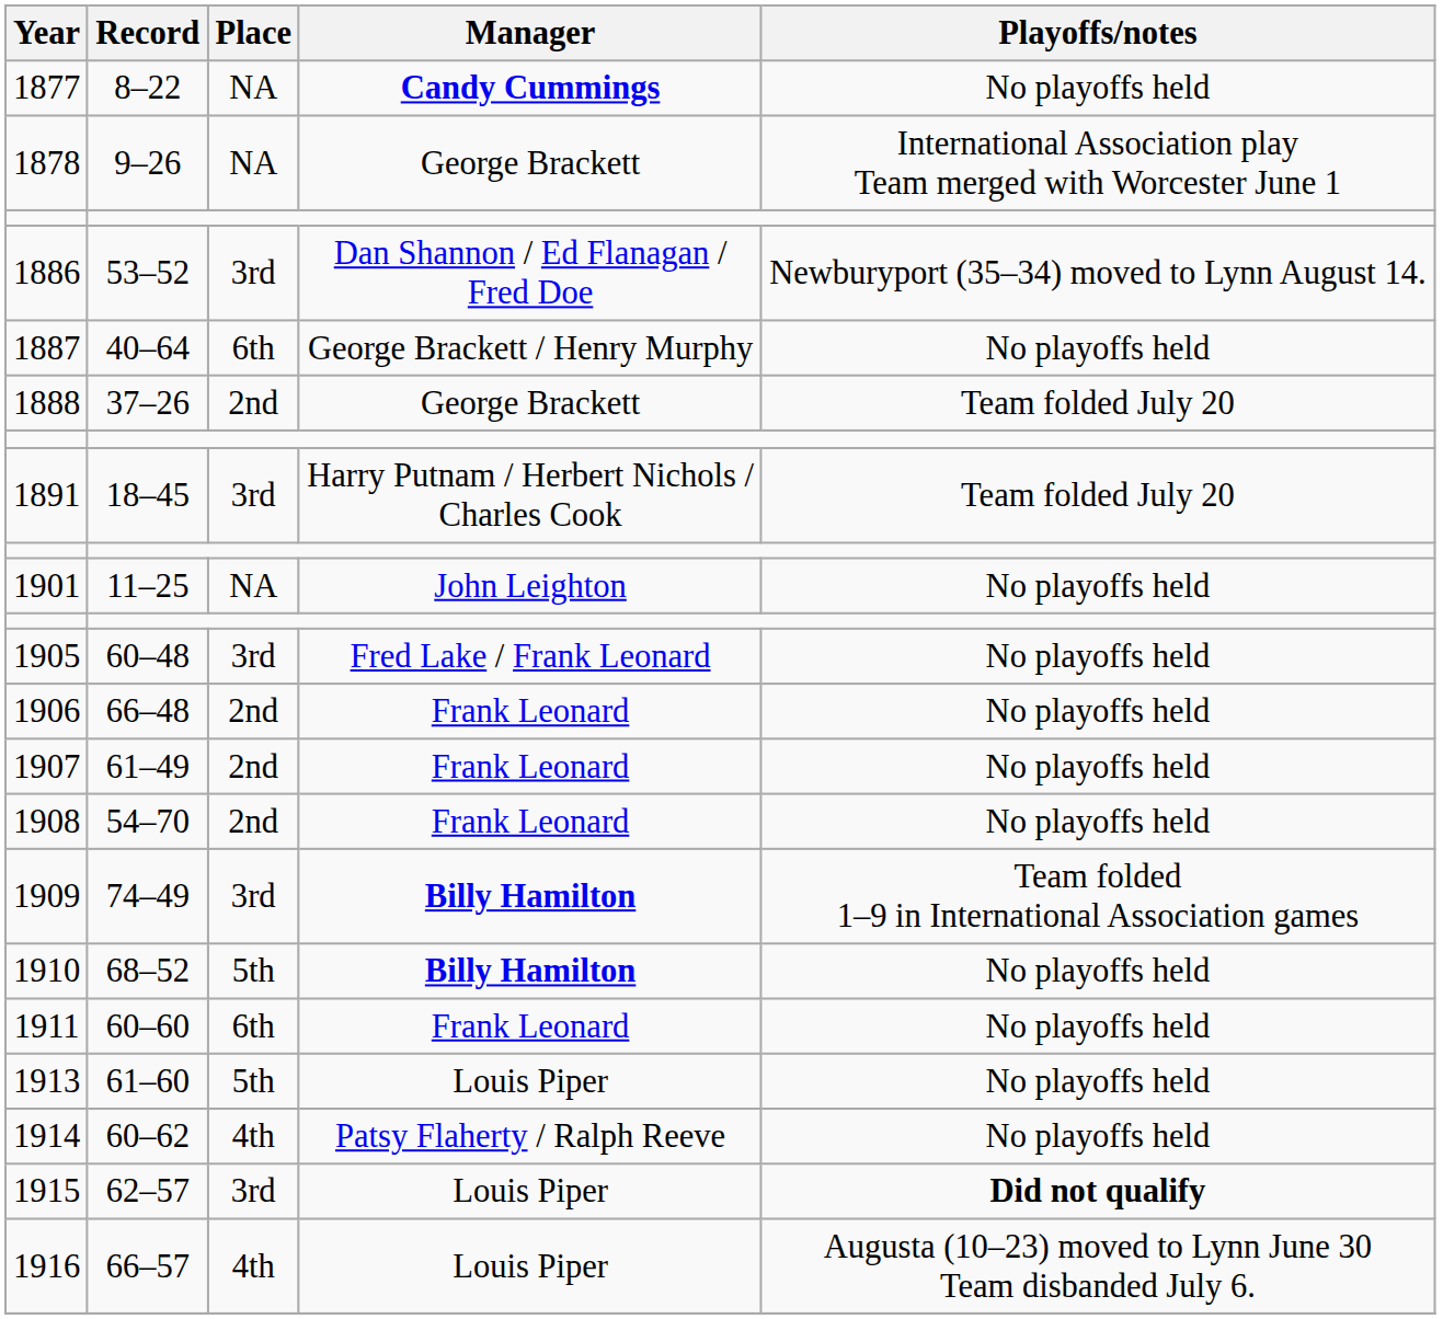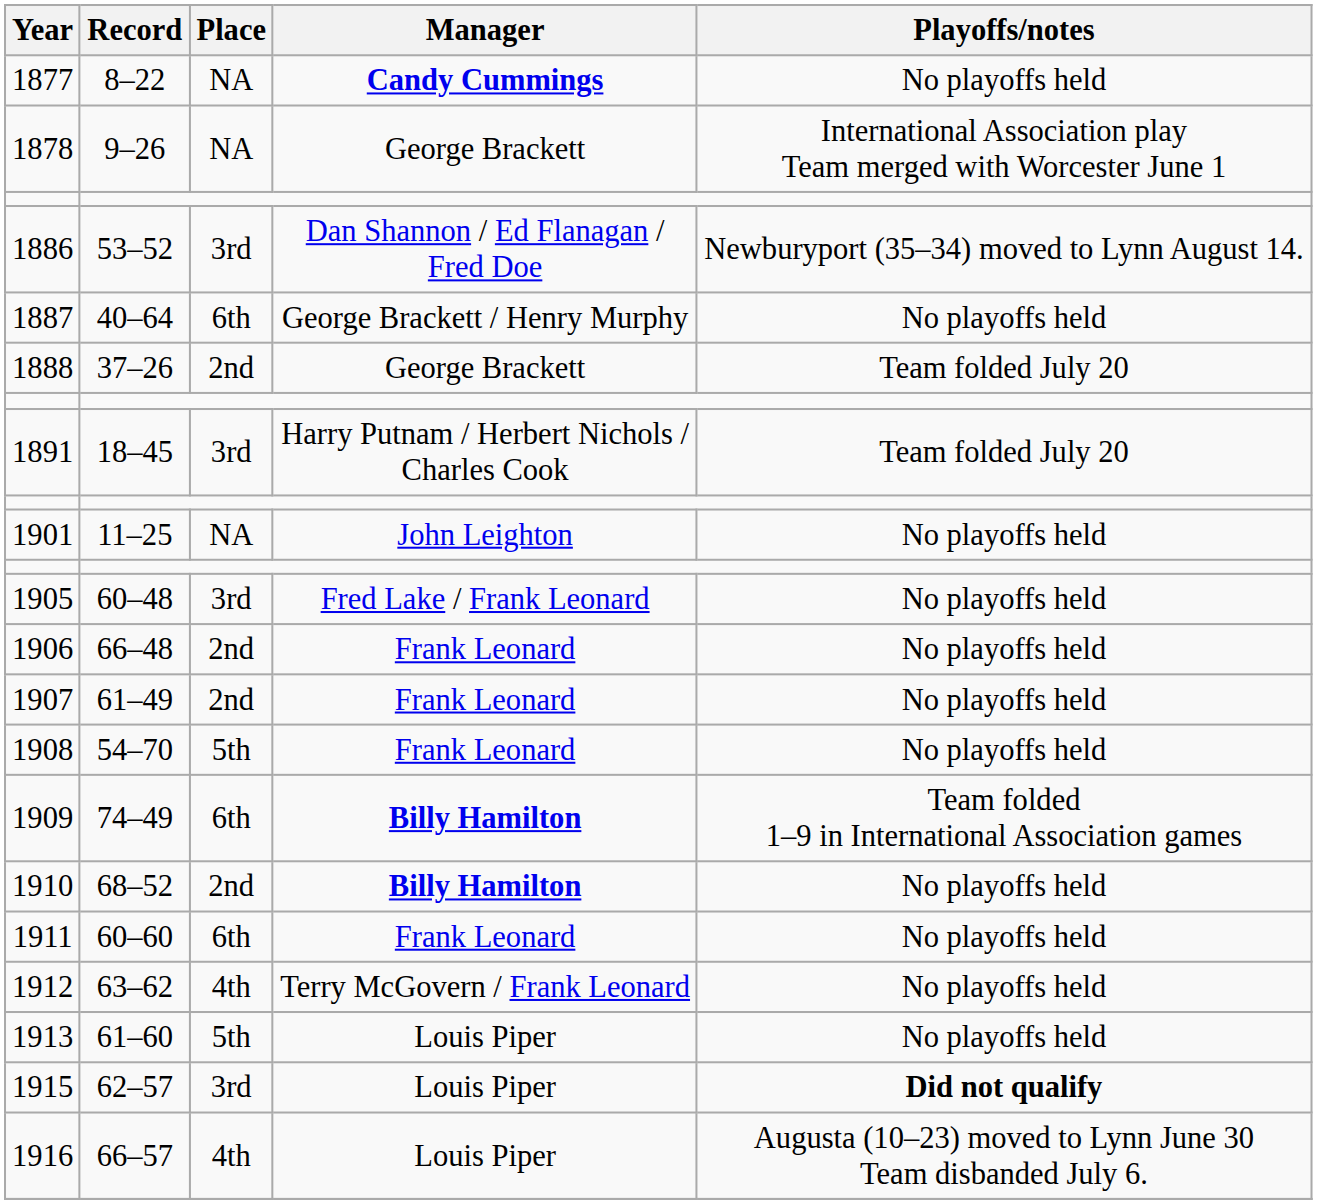1908 | Place: 2nd -> 5th
1909 | Place: 3rd -> 6th
1910 | Place: 5th -> 2nd
+ row: 1912 | 63–62 | 4th | Terry McGovern / Frank Leonard | No playoffs held
- row: 1914 | 60–62 | 4th | Patsy Flaherty / Ralph Reeve | No playoffs held
